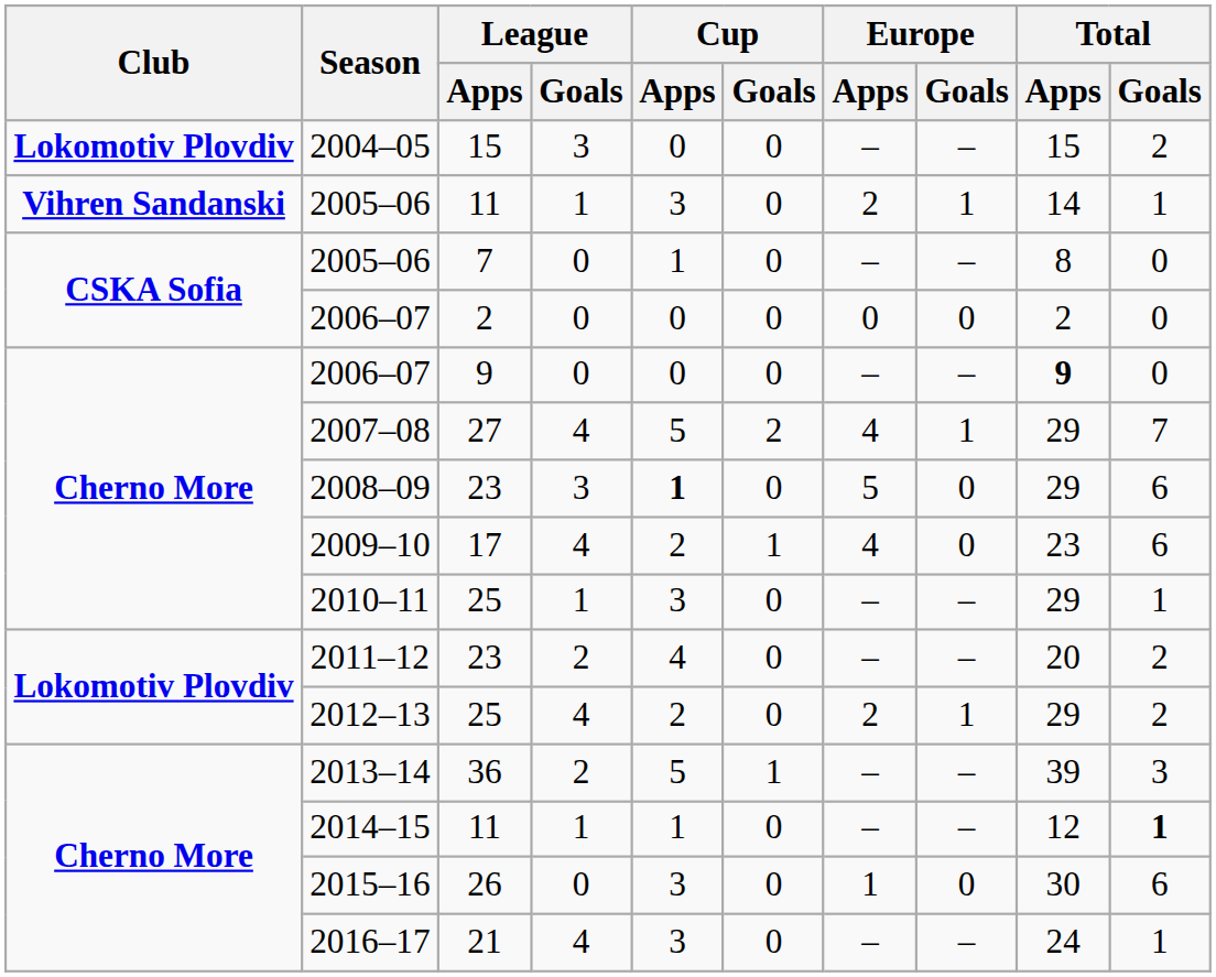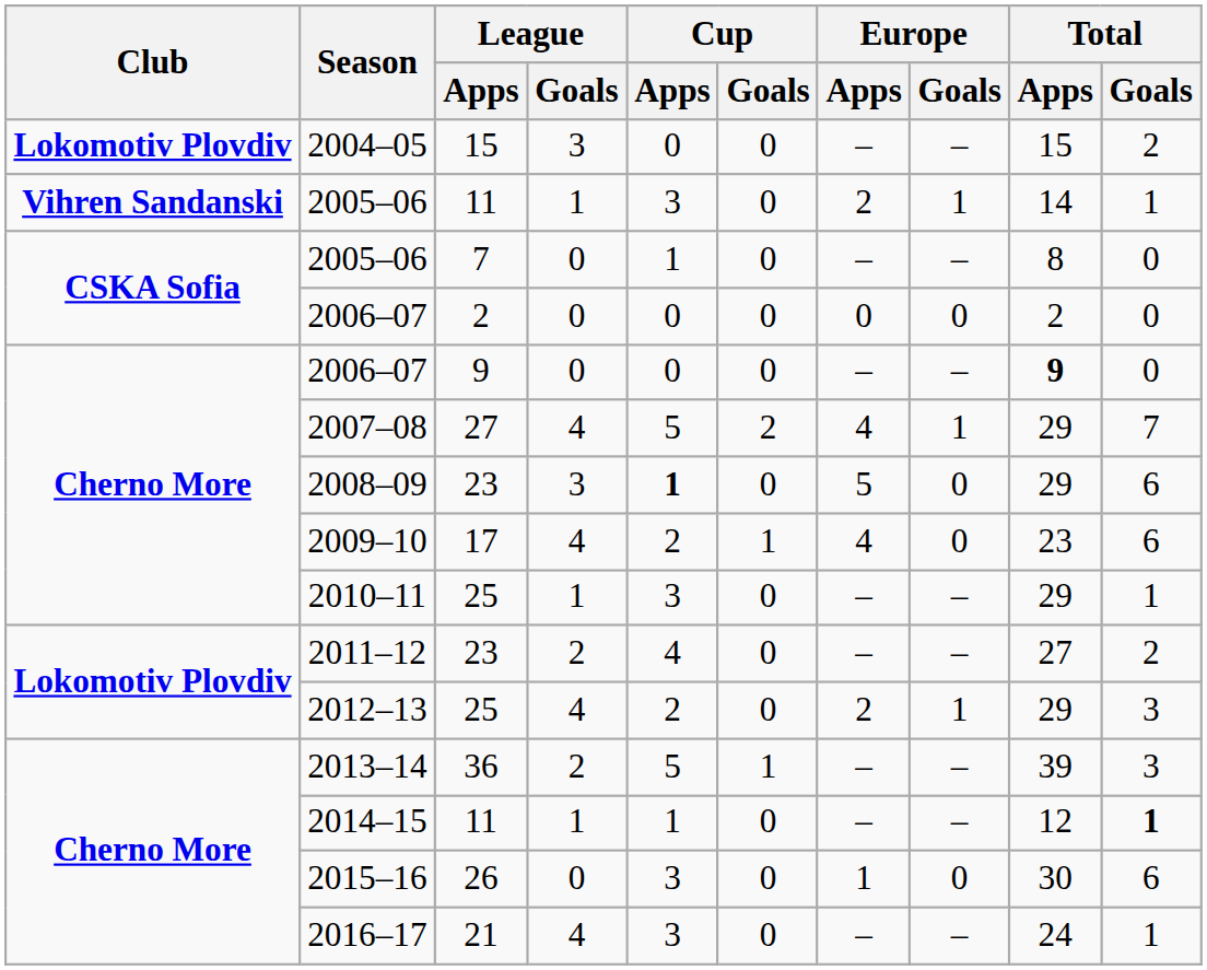2011–12 | Total / Apps: 20 -> 27
2012–13 | Total / Goals: 2 -> 3
